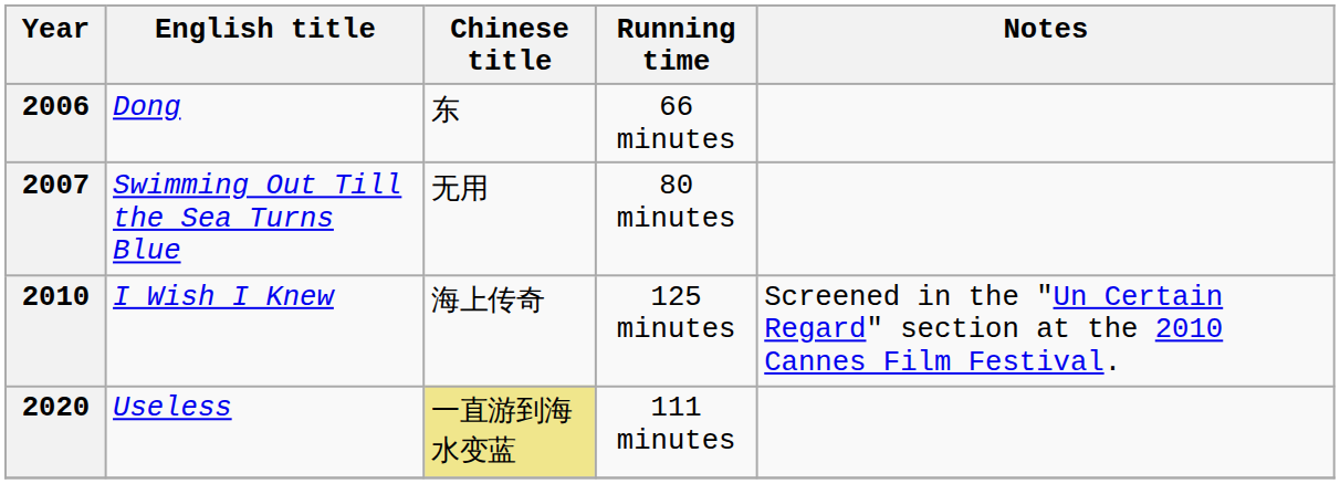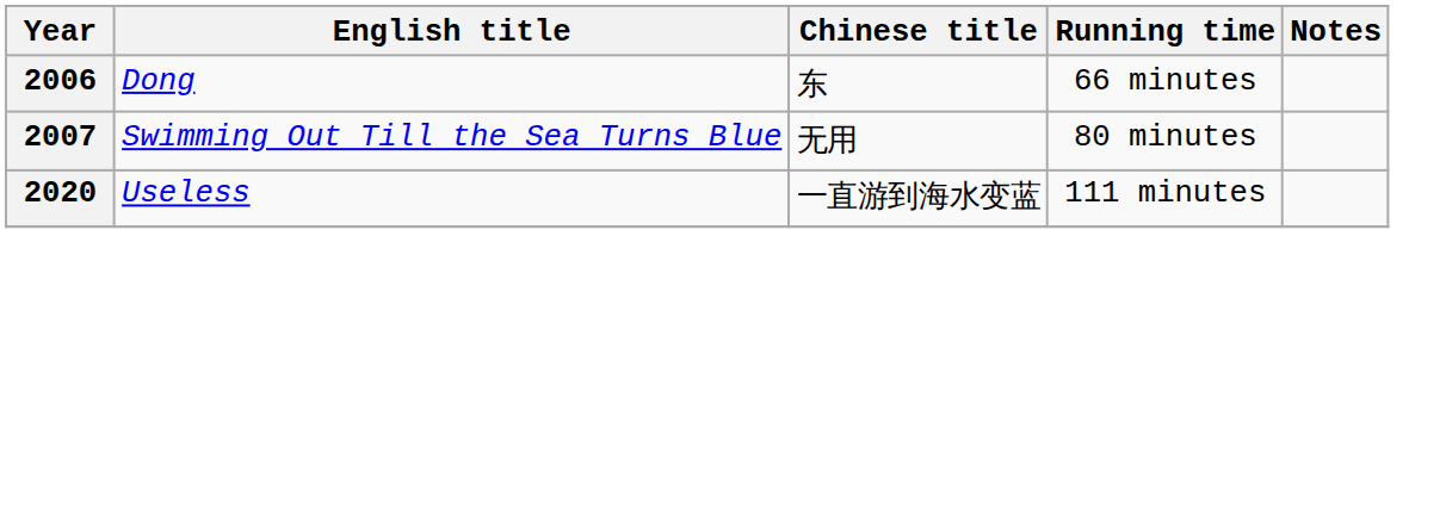- row: 2010 | I Wish I Knew | 海上传奇 | 125 minutes | Screened in the "Un Certain Regard" section at the 2010 Cannes Film Festival.
2020 | Chinese title: khaki background -> no background
